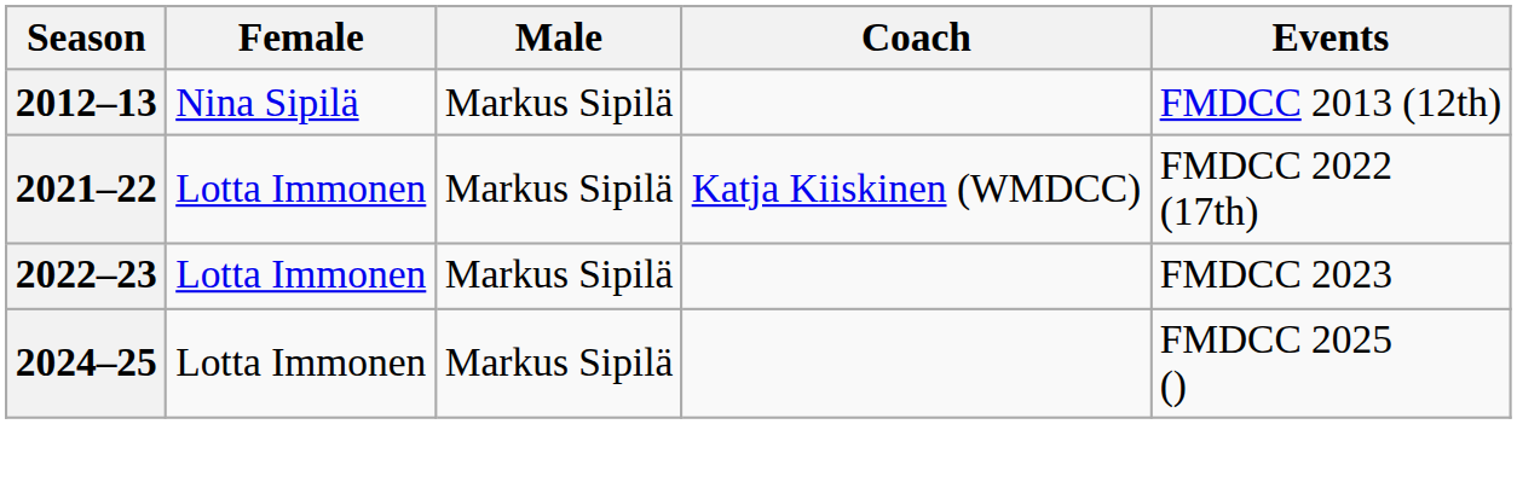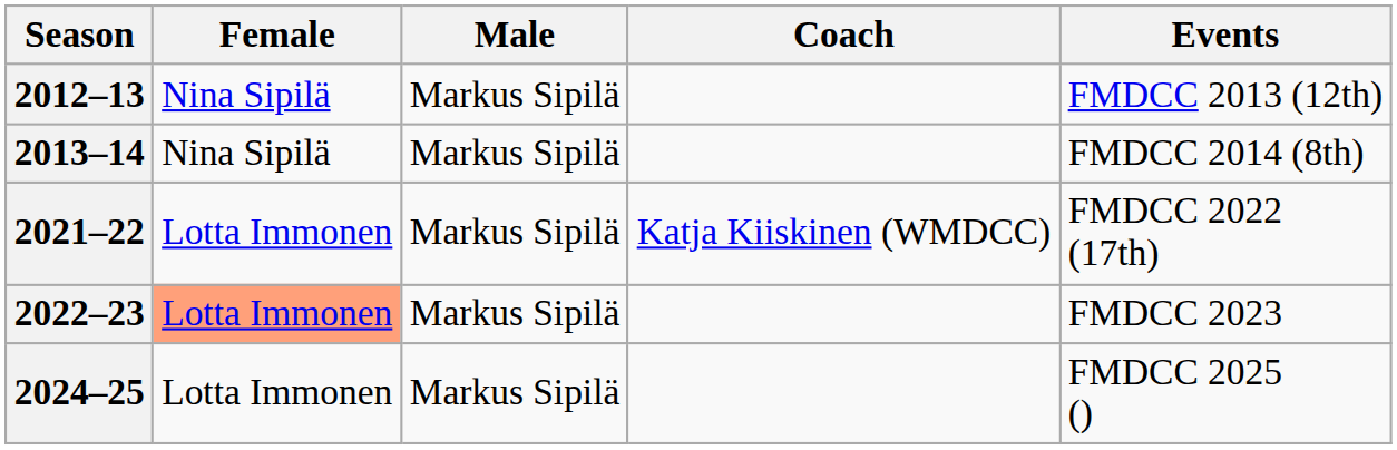+ row: 2013–14 | Nina Sipilä | Markus Sipilä | FMDCC 2014 (8th)
2022–23 | Female: no background -> lightsalmon background
